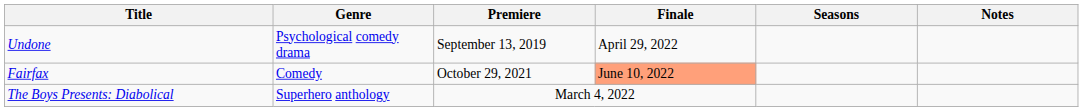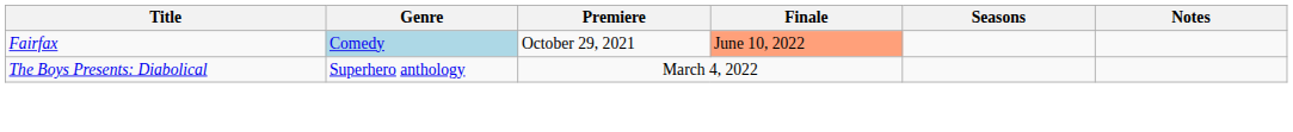- row: Undone | Psychological comedy drama | September 13, 2019 | April 29, 2022
Fairfax | Genre: no background -> lightblue background
